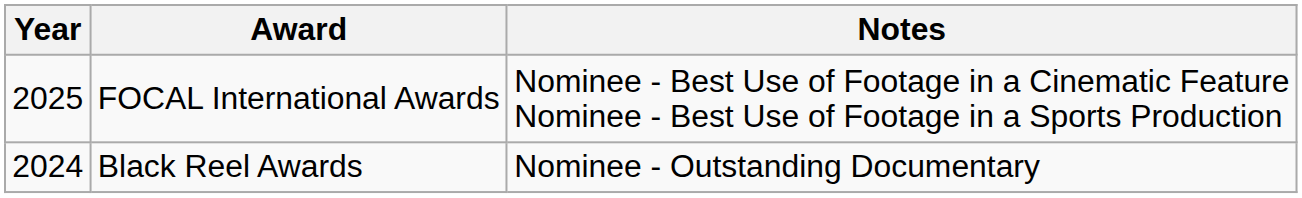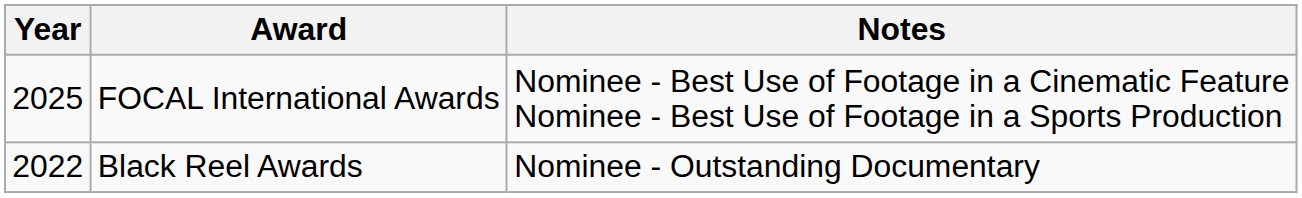Black Reel Awards | Year: 2024 -> 2022
